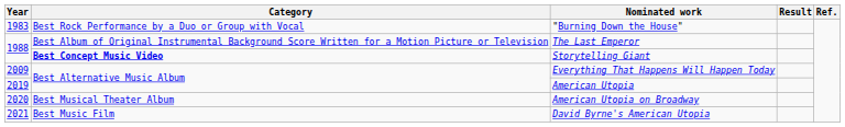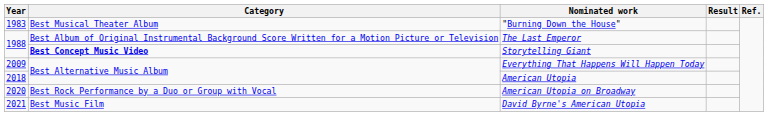"Burning Down the House" | Category: Best Rock Performance by a Duo or Group with Vocal -> Best Musical Theater Album
American Utopia | Year: 2019 -> 2018
American Utopia on Broadway | Category: Best Musical Theater Album -> Best Rock Performance by a Duo or Group with Vocal
